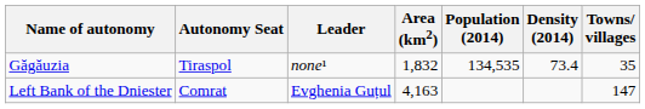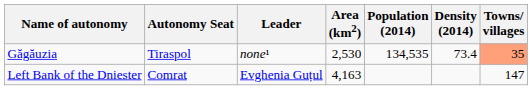Găgăuzia | Area (km2): 1,832 -> 2,530
Găgăuzia | Towns/ villages: no background -> lightsalmon background
